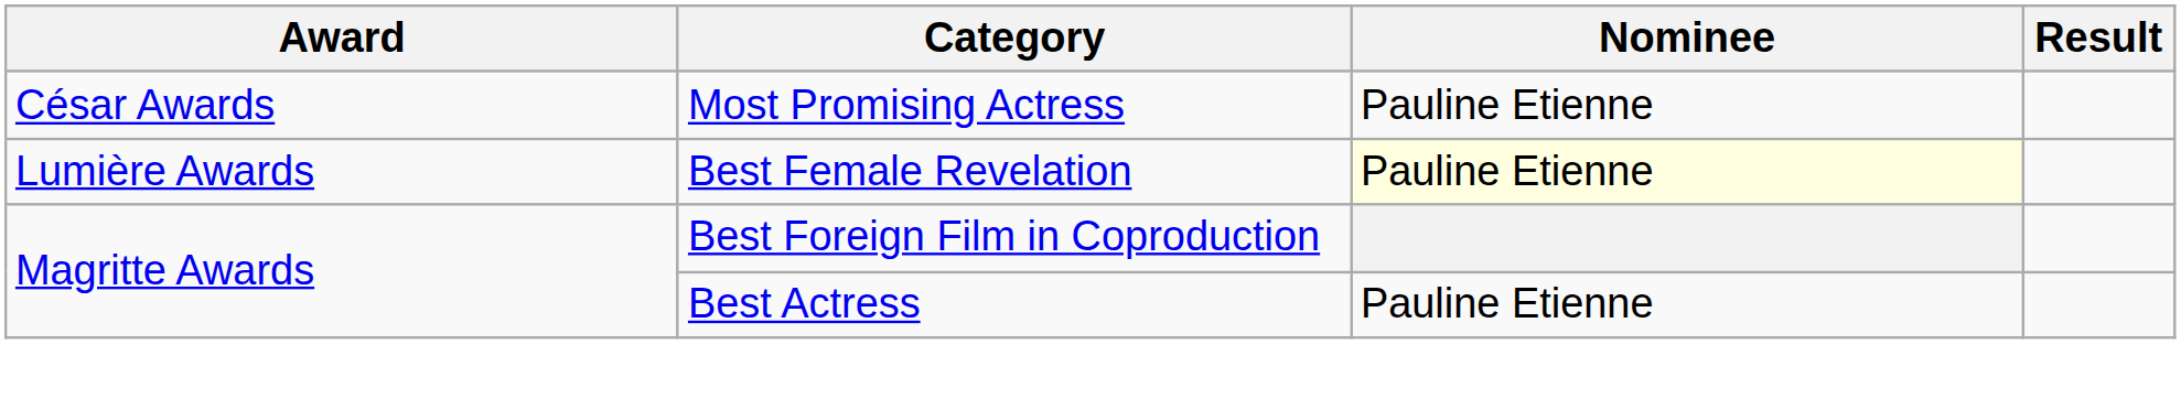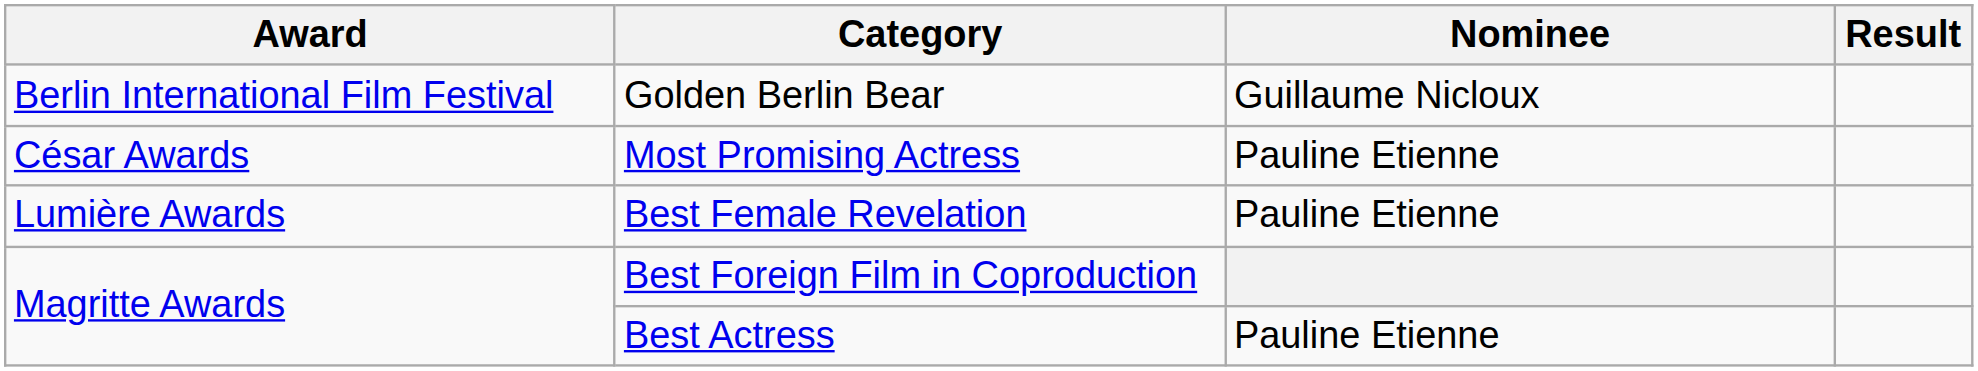+ row: Berlin International Film Festival | Golden Berlin Bear | Guillaume Nicloux
Best Female Revelation | Nominee: lightyellow background -> no background
